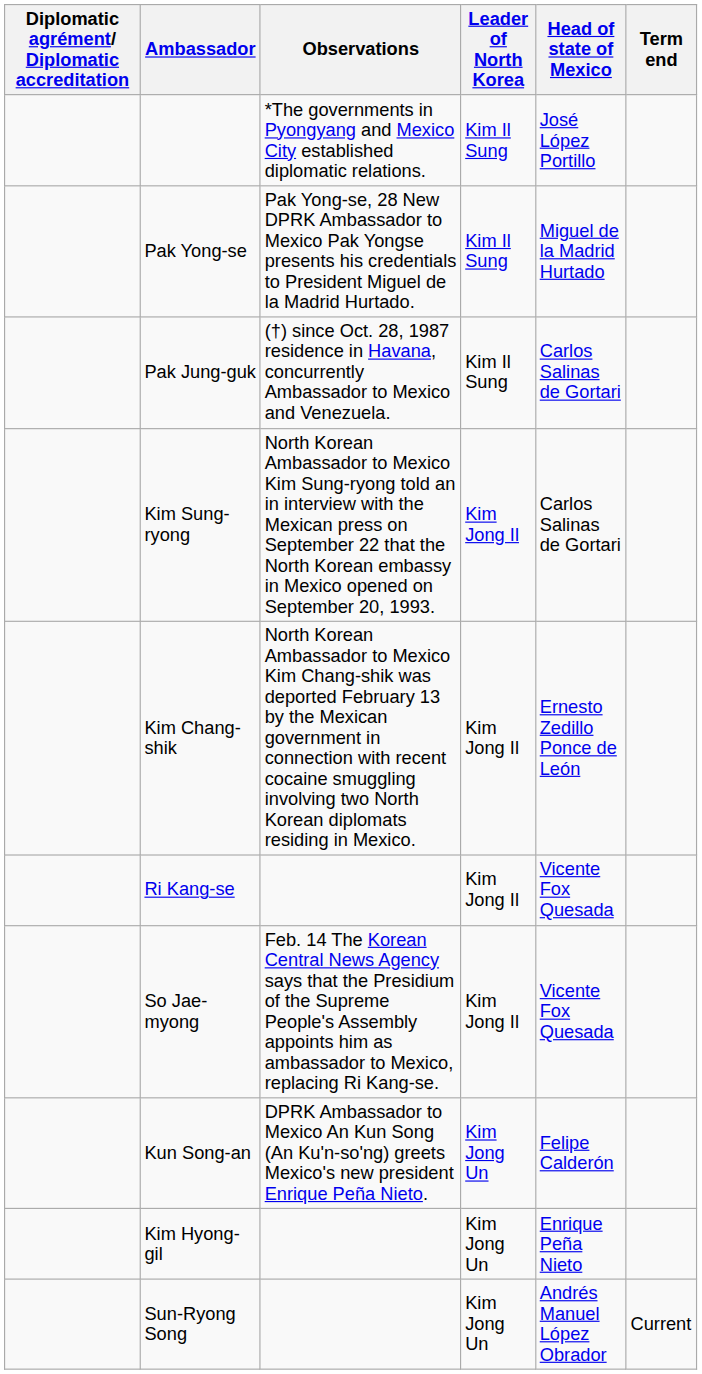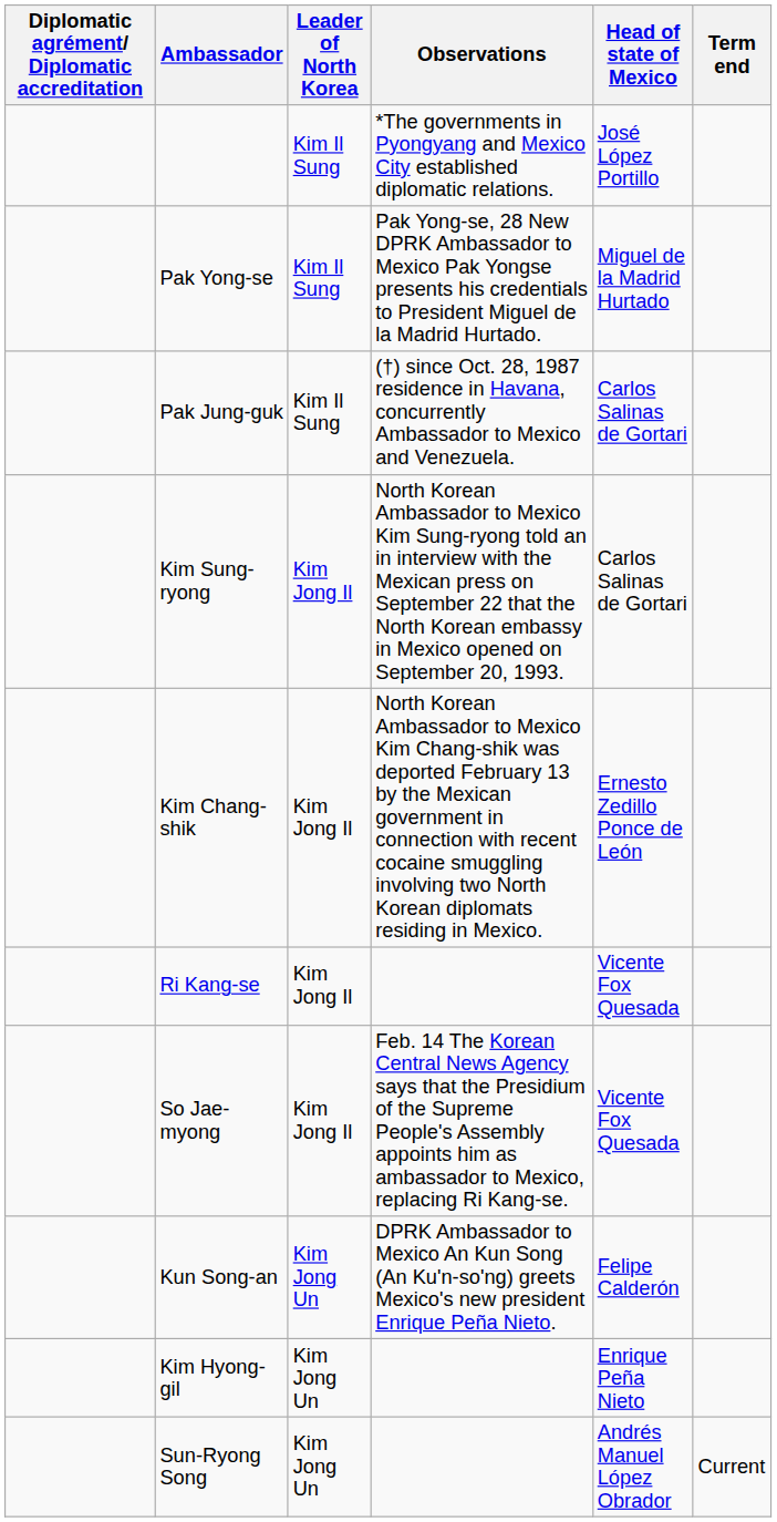columns swapped: Observations <-> Leader of North Korea
